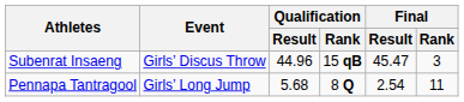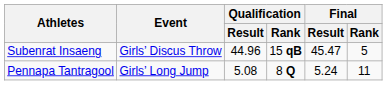Subenrat Insaeng | Final / Rank: 3 -> 5
Pennapa Tantragool | Qualification / Result: 5.68 -> 5.08
Pennapa Tantragool | Final / Result: 2.54 -> 5.24
